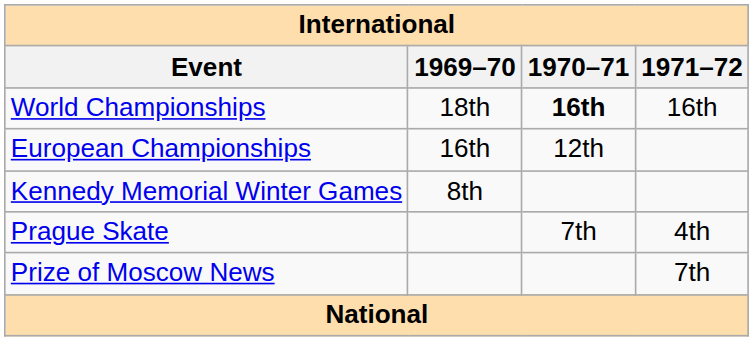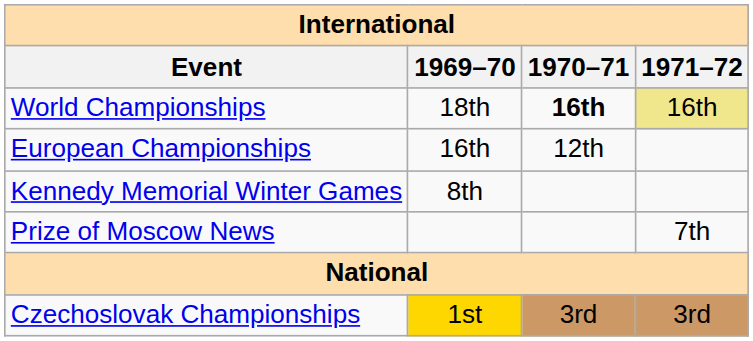World Championships | 1971–72: no background -> khaki background
- row: Prague Skate | 7th | 4th
+ row: Czechoslovak Championships | 1st | 3rd | 3rd
